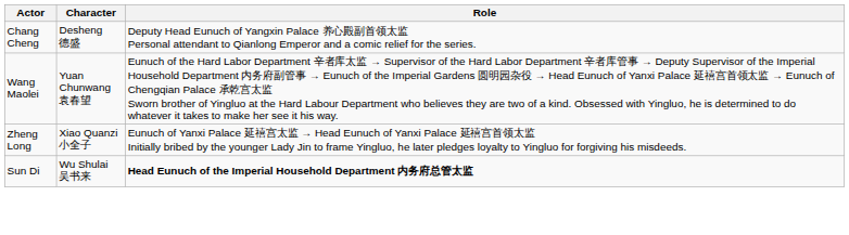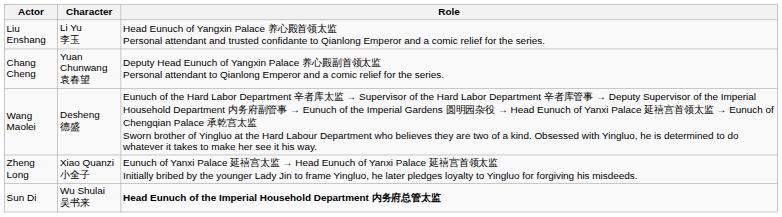+ row: Liu Enshang | Li Yu 李玉 | Head Eunuch of Yangxin Palace 养心殿首领太监 Personal attendant and trusted confidante to Qianlong Emperor and a comic relief for the series.
Chang Cheng | Character: Desheng 德盛 -> Yuan Chunwang 袁春望
Wang Maolei | Character: Yuan Chunwang 袁春望 -> Desheng 德盛
